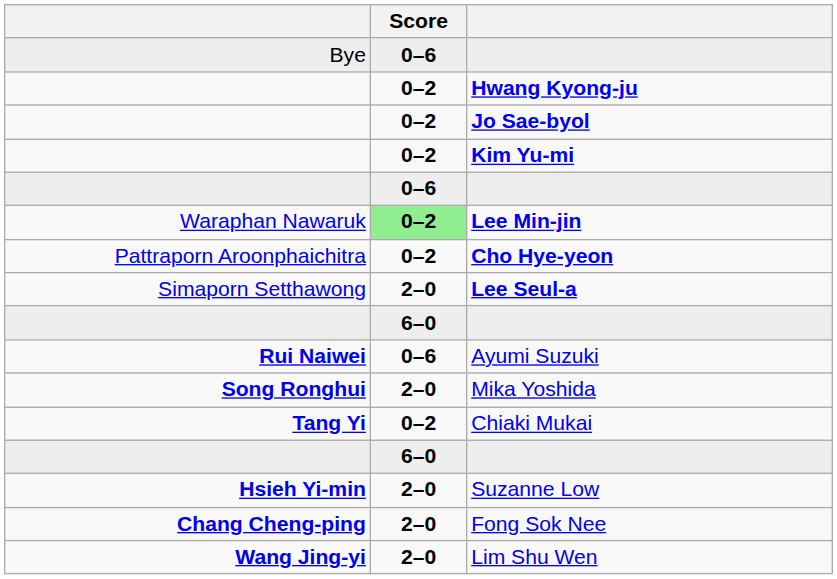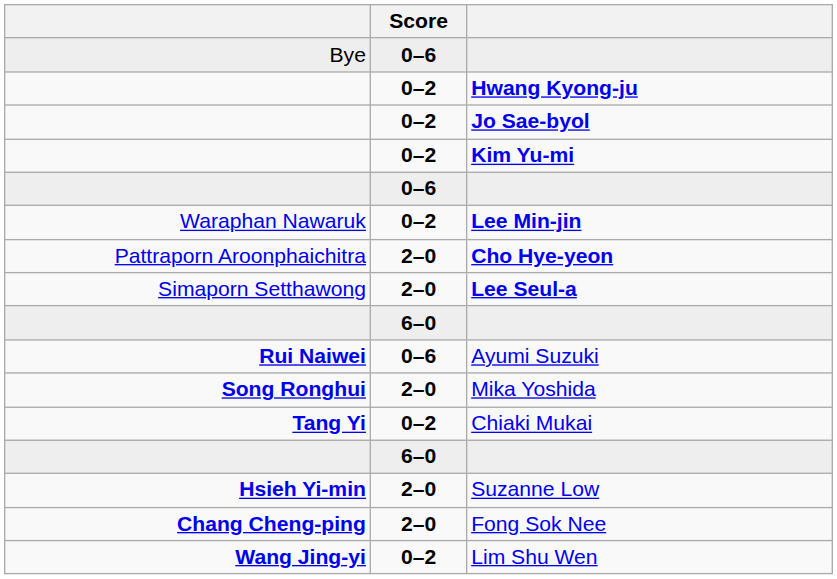Lee Min-jin | Score: lightgreen background -> no background
Cho Hye-yeon | Score: 0–2 -> 2–0
Lim Shu Wen | Score: 2–0 -> 0–2
